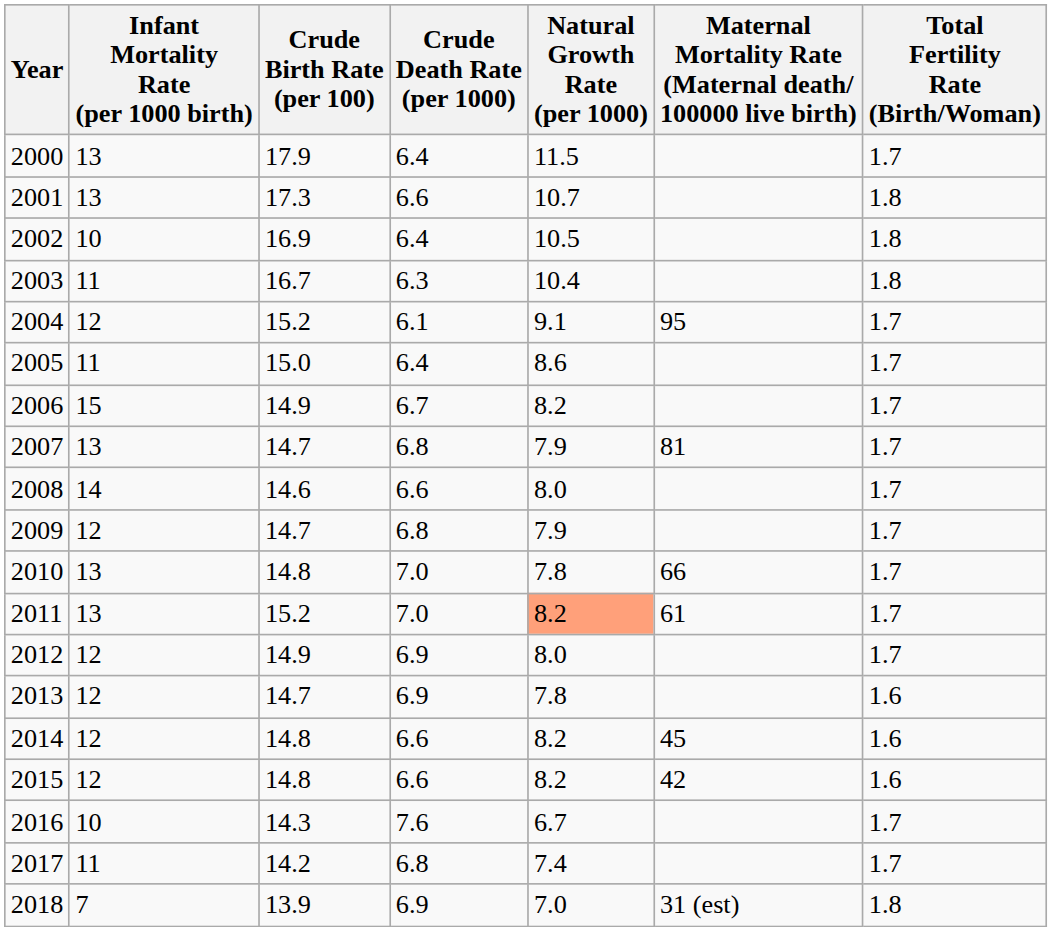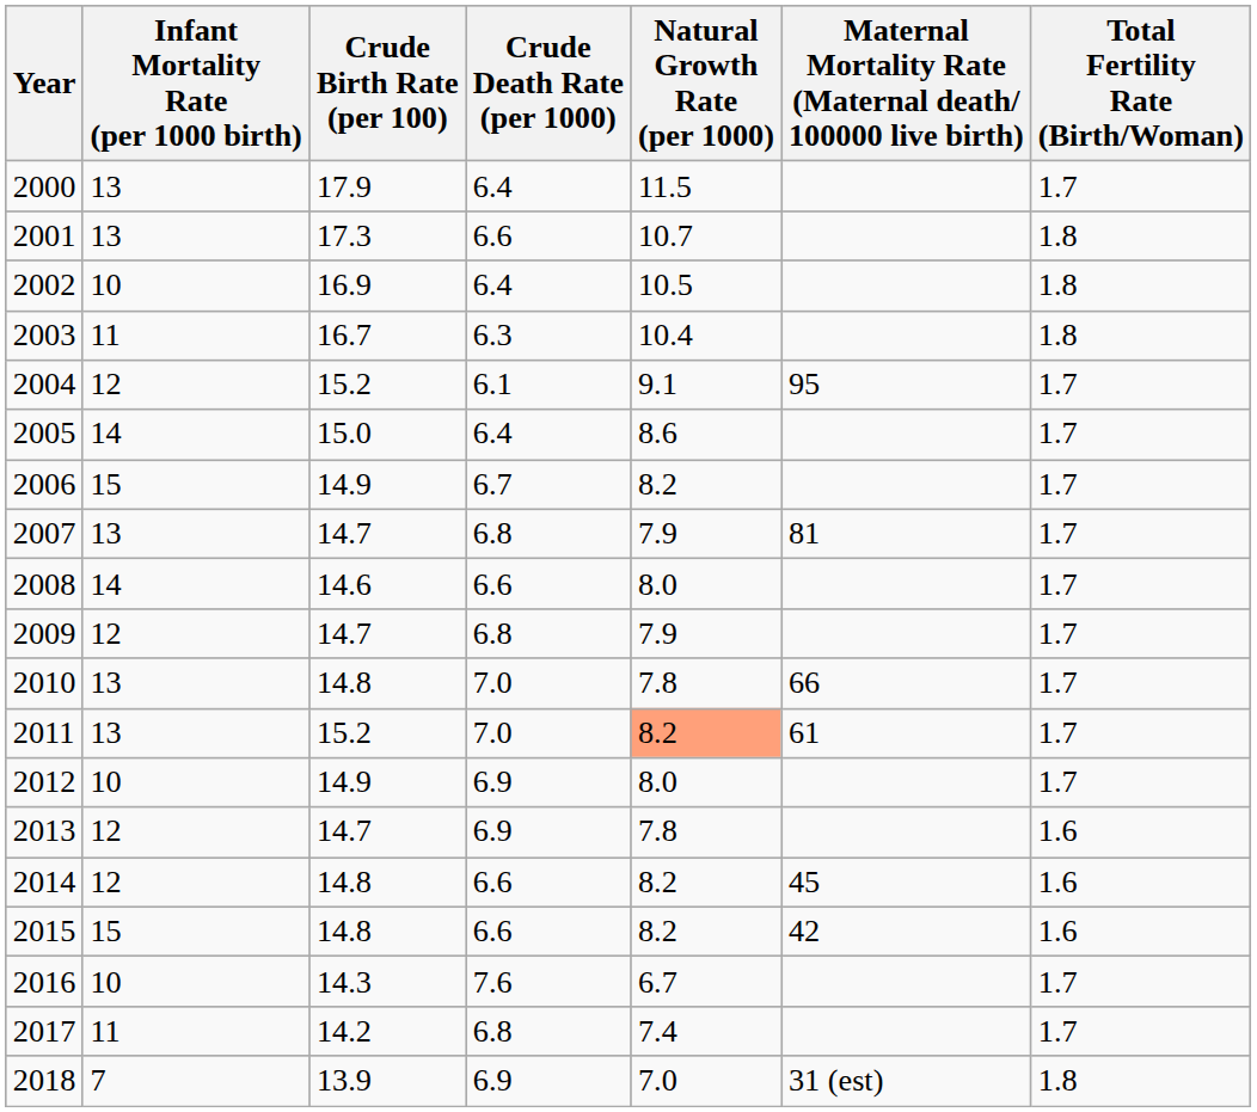2005 | Infant Mortality Rate (per 1000 birth): 11 -> 14
2012 | Infant Mortality Rate (per 1000 birth): 12 -> 10
2015 | Infant Mortality Rate (per 1000 birth): 12 -> 15
